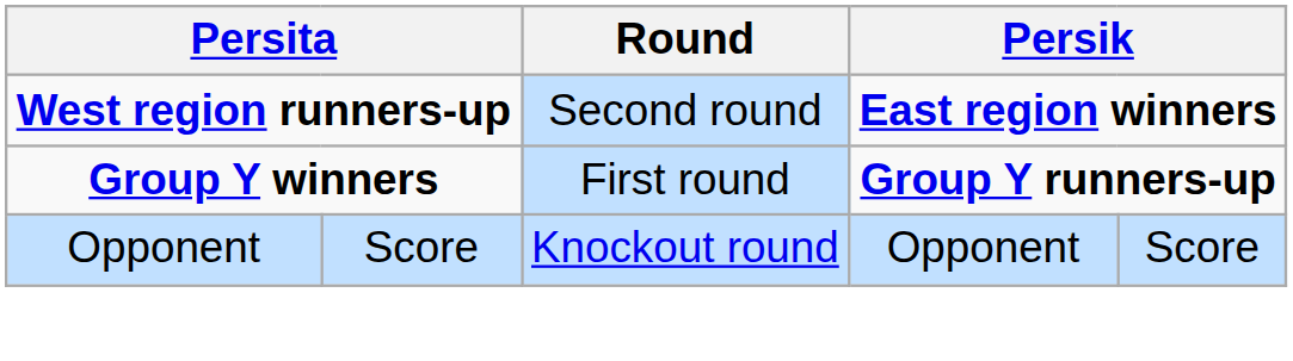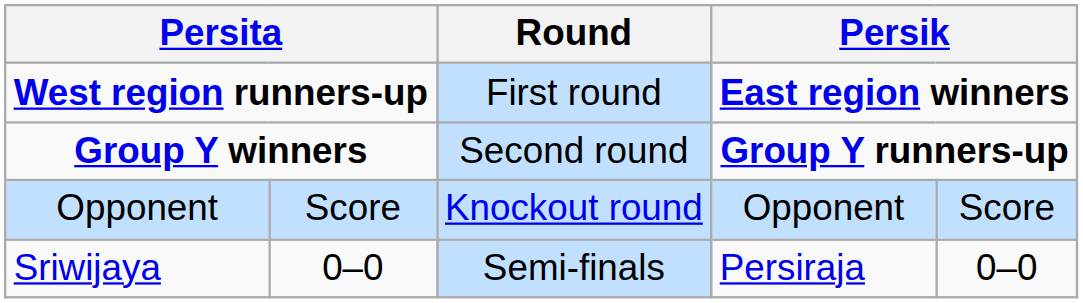West region runners-up | Round: Second round -> First round
Group Y winners | Round: First round -> Second round
+ row: Sriwijaya | 0–0 | Semi-finals | Persiraja | 0–0
